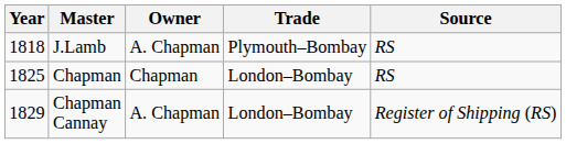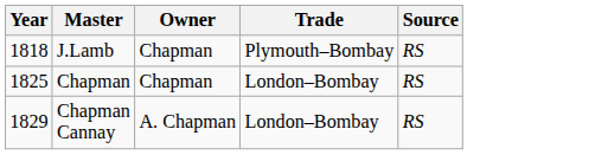J.Lamb | Owner: A. Chapman -> Chapman
Chapman Cannay | Source: Register of Shipping (RS) -> RS
